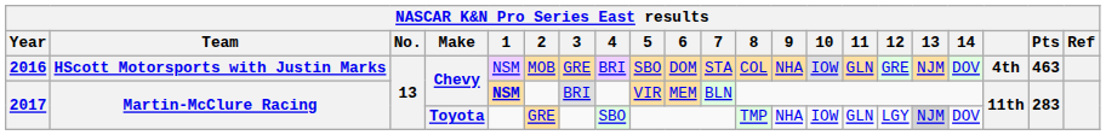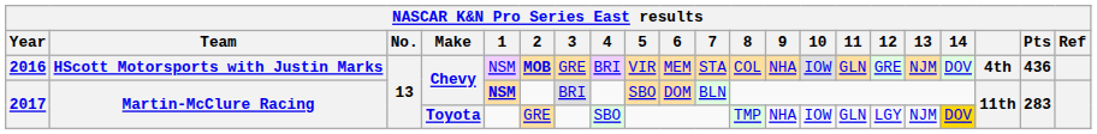2016 | 2: normal -> bold
2016 | 5: SBO -> VIR
2016 | 6: DOM -> MEM
2016 | Pts: 463 -> 436
2017 / Chevy | 5: VIR -> SBO
2017 / Chevy | 6: MEM -> DOM
2017 / Toyota | 13: lightgrey background -> no background
2017 / Toyota | 14: no background -> gold background
